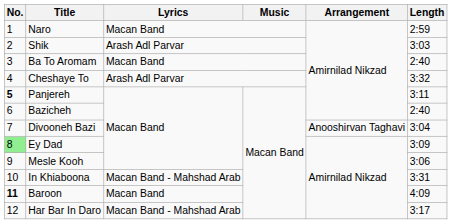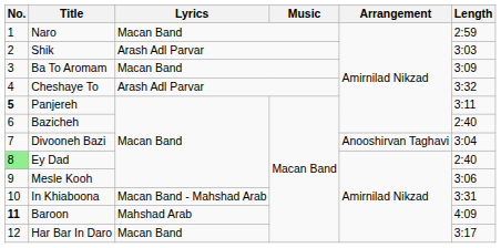Ba To Aromam | Length: 2:40 -> 3:09
Ey Dad | Length: 3:09 -> 2:40
Baroon | Lyrics: Macan Band -> Mahshad Arab
Har Bar In Daro | Lyrics: Macan Band - Mahshad Arab -> Macan Band
